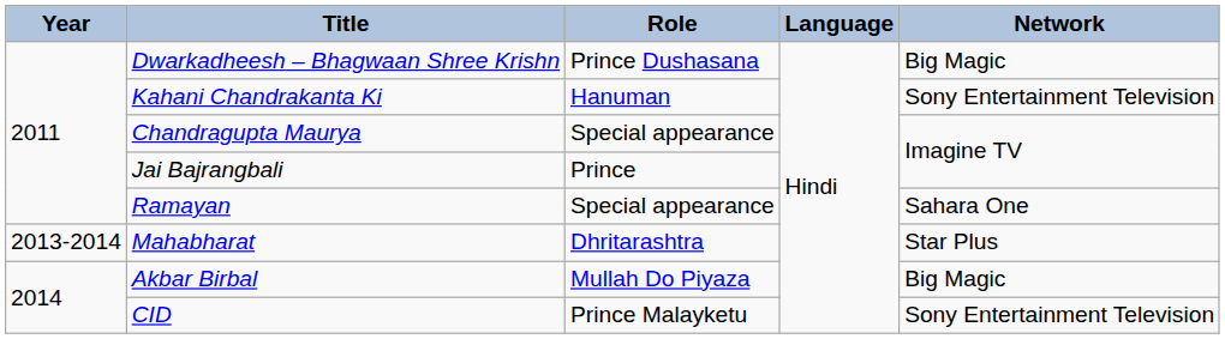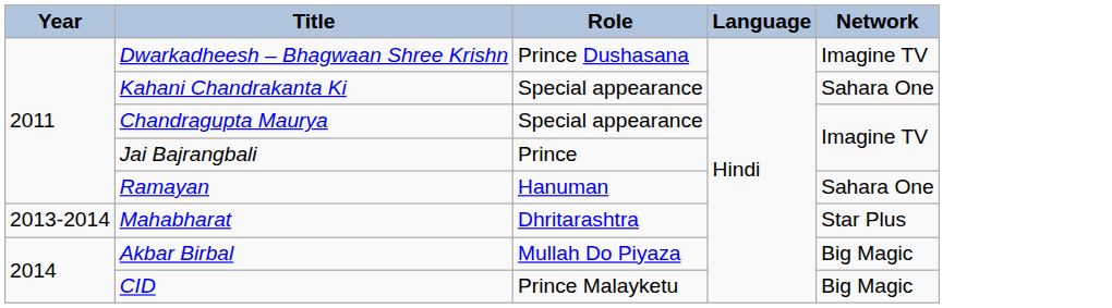Dwarkadheesh – Bhagwaan Shree Krishn | Network: Big Magic -> Imagine TV
Kahani Chandrakanta Ki | Role: Hanuman -> Special appearance
Kahani Chandrakanta Ki | Network: Sony Entertainment Television -> Sahara One
Ramayan | Role: Special appearance -> Hanuman
CID | Network: Sony Entertainment Television -> Big Magic
